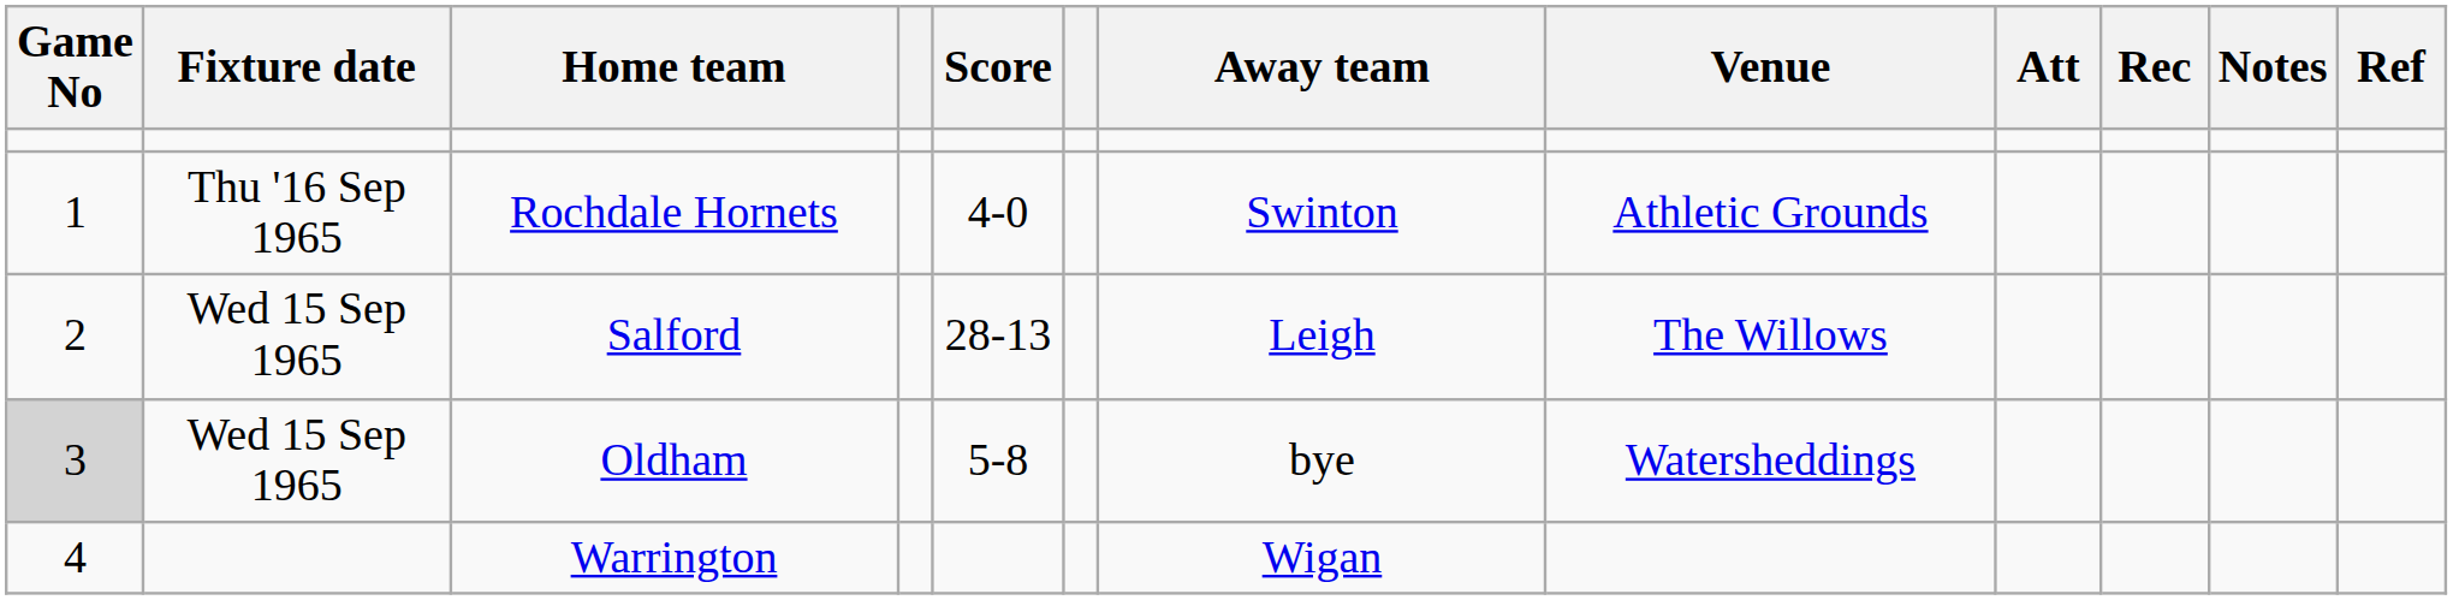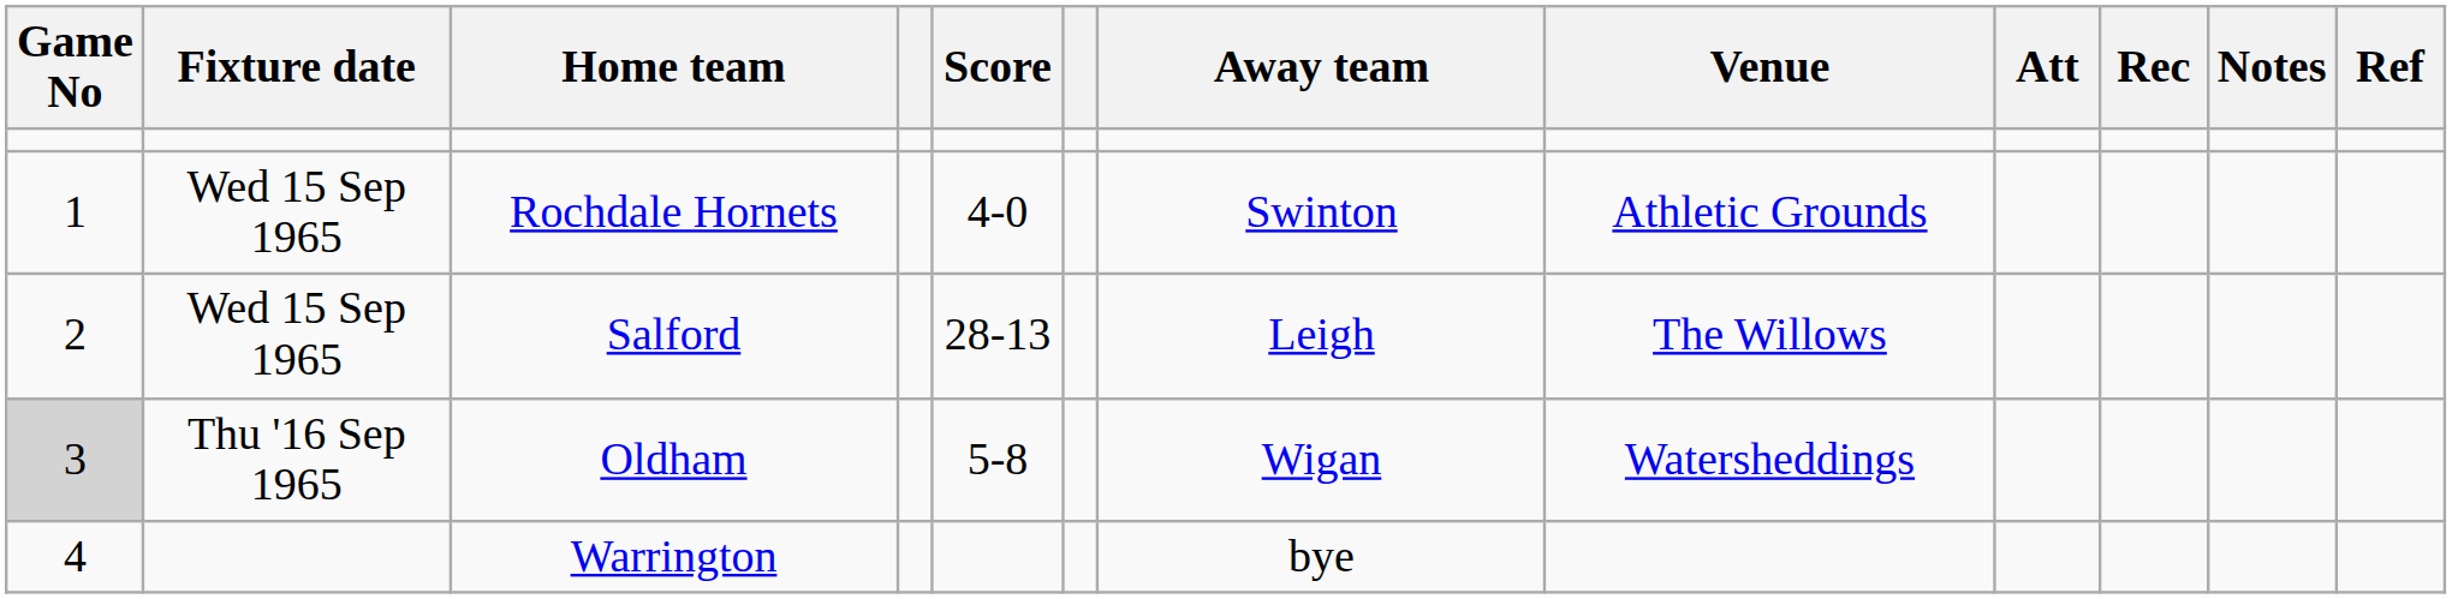Rochdale Hornets | Fixture date: Thu '16 Sep 1965 -> Wed 15 Sep 1965
Oldham | Fixture date: Wed 15 Sep 1965 -> Thu '16 Sep 1965
Oldham | Away team: bye -> Wigan
Warrington | Away team: Wigan -> bye
